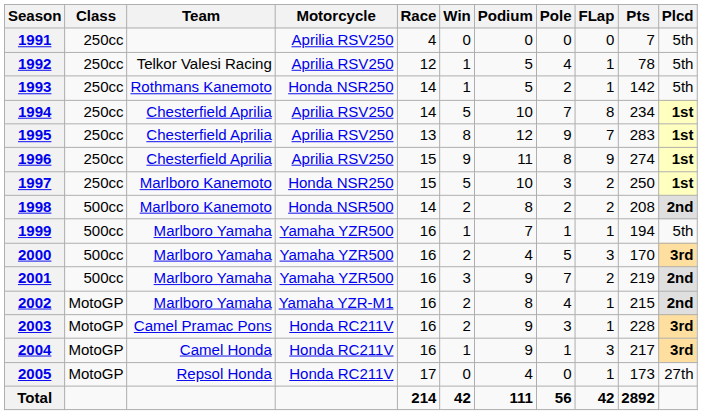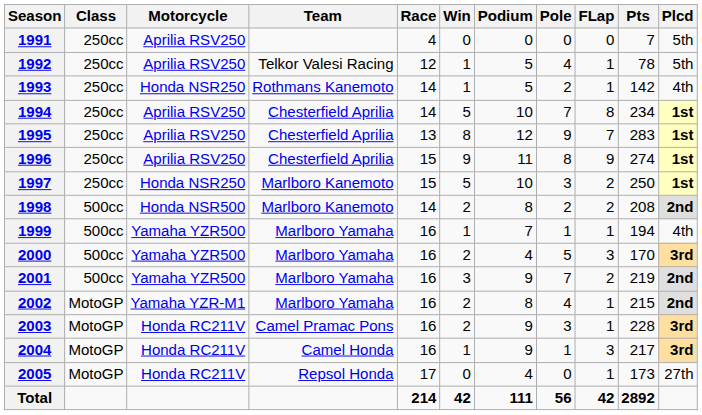columns swapped: Motorcycle <-> Team
1993 | Plcd: 5th -> 4th
1999 | Plcd: 5th -> 4th
